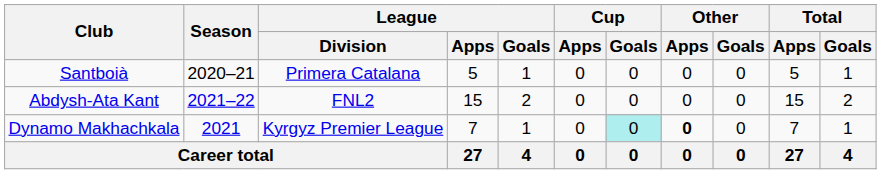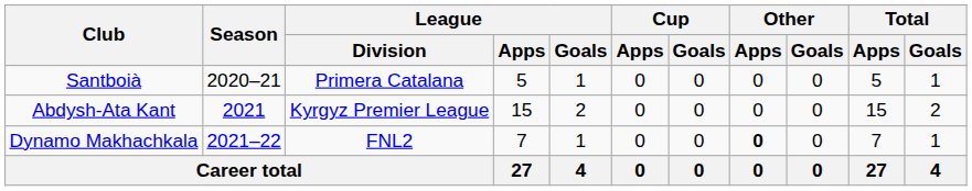Abdysh-Ata Kant | Season: 2021–22 -> 2021
Abdysh-Ata Kant | League / Division: FNL2 -> Kyrgyz Premier League
Dynamo Makhachkala | Season: 2021 -> 2021–22
Dynamo Makhachkala | League / Division: Kyrgyz Premier League -> FNL2
Dynamo Makhachkala | Cup / Goals: paleturquoise background -> no background
